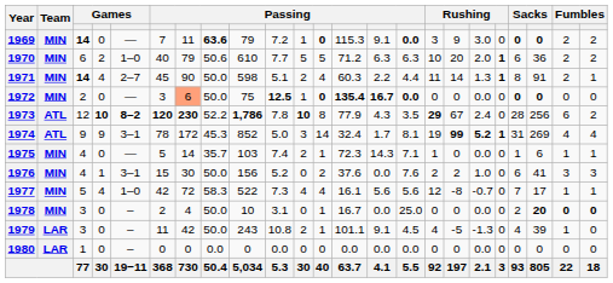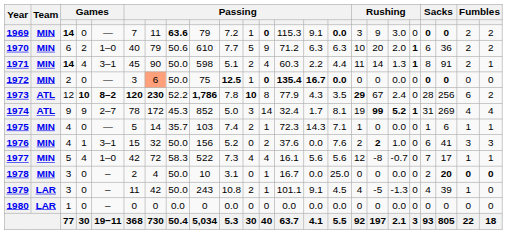1970 | column 12: 5 -> 9
1971 | column 5: 2–7 -> 3–1
1974 | column 5: 3–1 -> 2–7
1976 | column 7: 30 -> 32
1976 | column 17: normal -> bold
